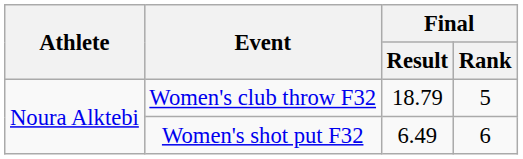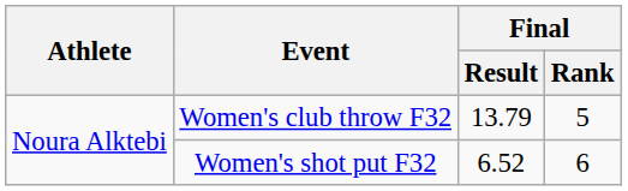Women's club throw F32 | Final / Result: 18.79 -> 13.79
Women's shot put F32 | Final / Result: 6.49 -> 6.52
